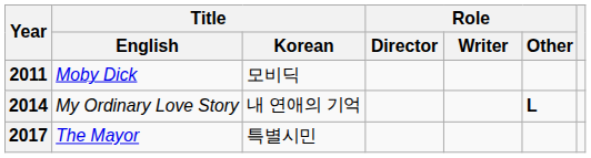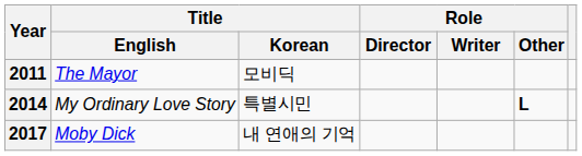2011 | Title / English: Moby Dick -> The Mayor
2014 | Title / Korean: 내 연애의 기억 -> 특별시민
2017 | Title / English: The Mayor -> Moby Dick
2017 | Title / Korean: 특별시민 -> 내 연애의 기억
